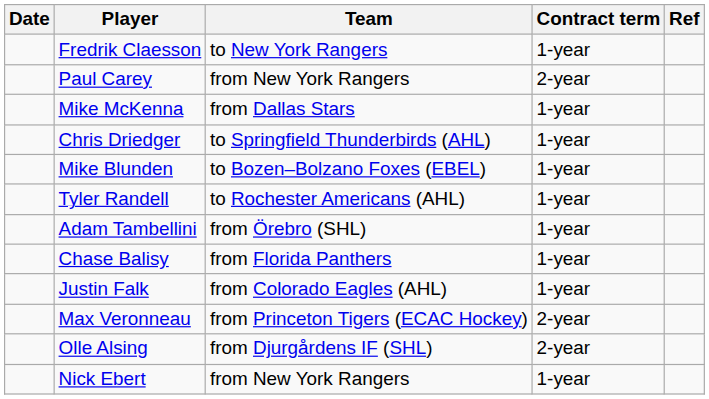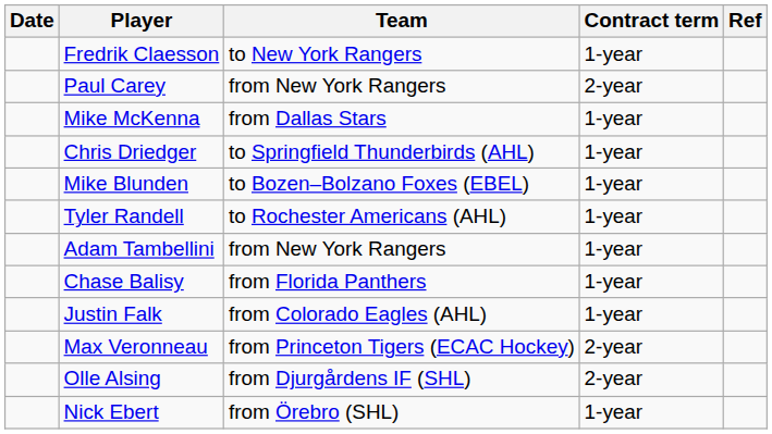Adam Tambellini | Team: from Örebro (SHL) -> from New York Rangers
Nick Ebert | Team: from New York Rangers -> from Örebro (SHL)
